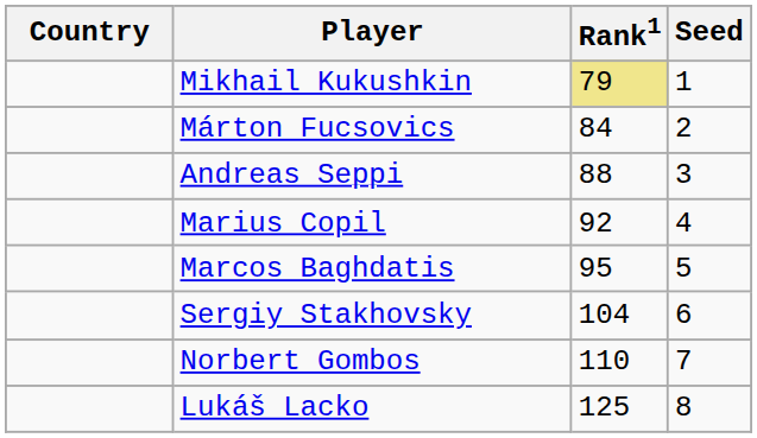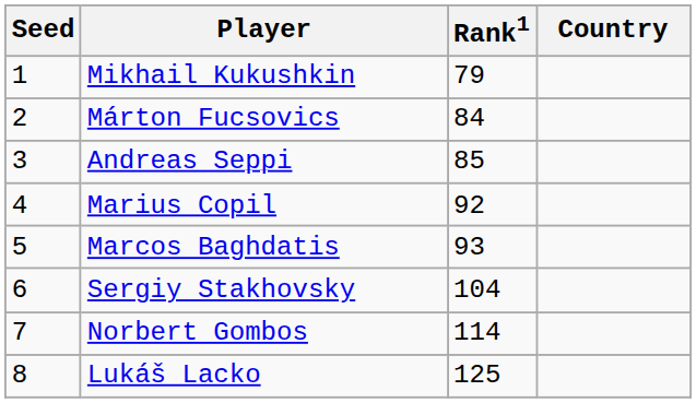columns swapped: Country <-> Seed
Mikhail Kukushkin | Rank1: khaki background -> no background
Andreas Seppi | Rank1: 88 -> 85
Marcos Baghdatis | Rank1: 95 -> 93
Norbert Gombos | Rank1: 110 -> 114
